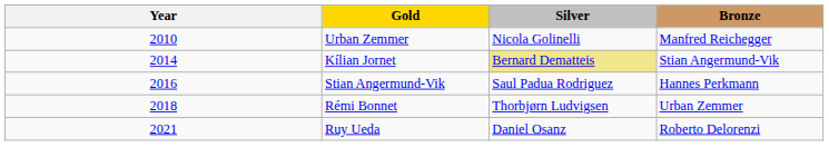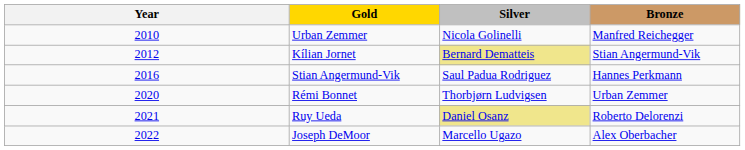Kílian Jornet | Year: 2014 -> 2012
Rémi Bonnet | Year: 2018 -> 2020
Ruy Ueda | Silver: no background -> khaki background
+ row: 2022 | Joseph DeMoor | Marcello Ugazo | Alex Oberbacher
